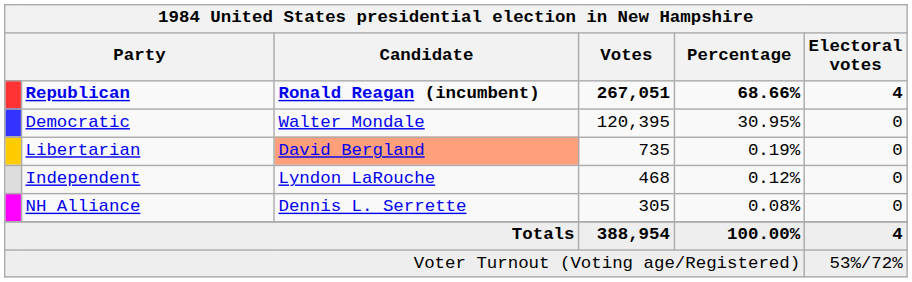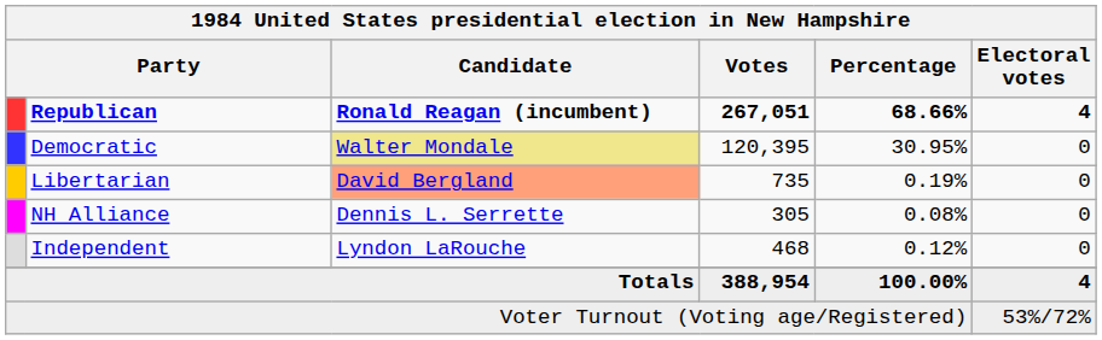Democratic | Candidate: no background -> khaki background
rows swapped: Independent <-> NH Alliance
